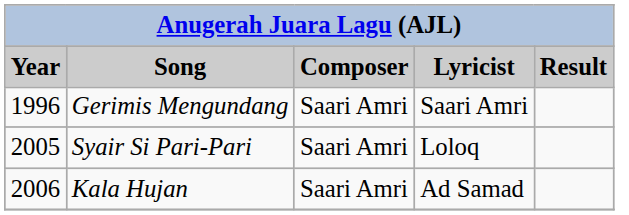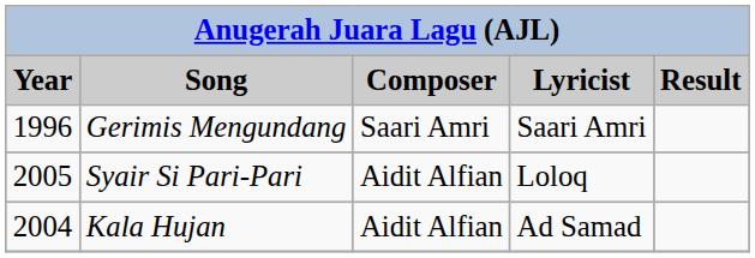Syair Si Pari-Pari | Composer: Saari Amri -> Aidit Alfian
Kala Hujan | Year: 2006 -> 2004
Kala Hujan | Composer: Saari Amri -> Aidit Alfian
